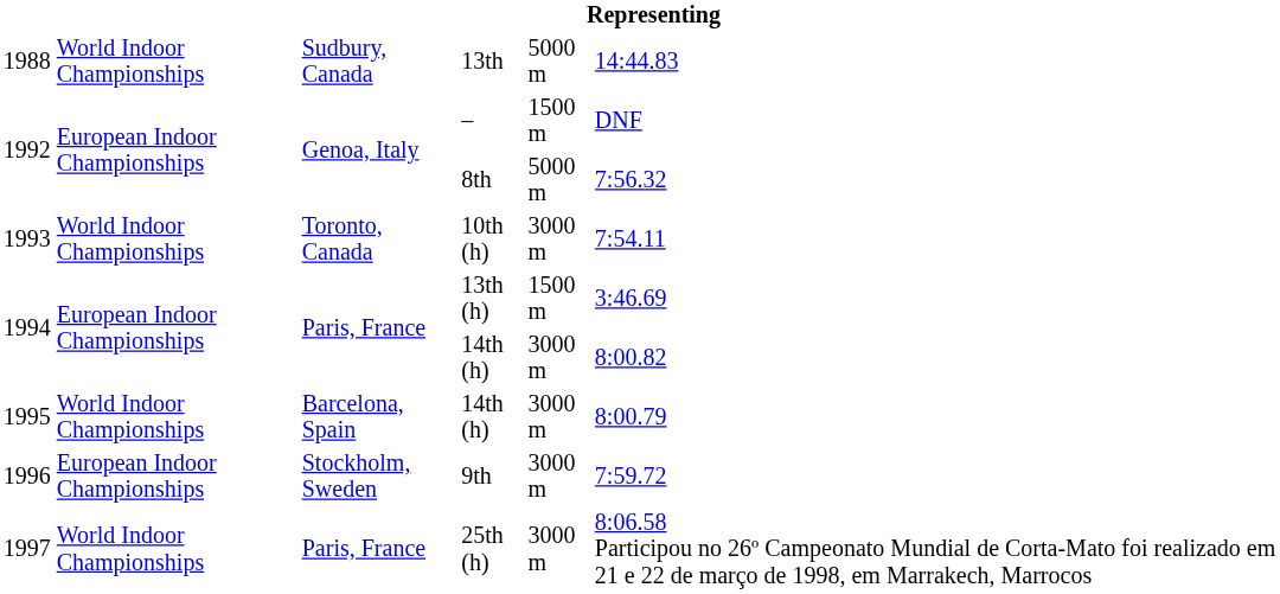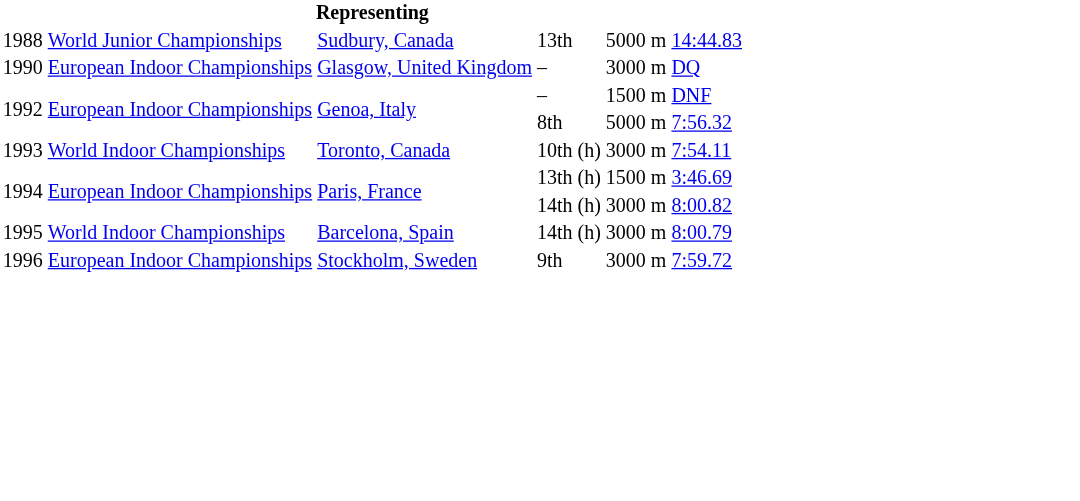1988 | column 2: World Indoor Championships -> World Junior Championships
+ row: 1990 | European Indoor Championships | Glasgow, United Kingdom | – | 3000 m | DQ
- row: 1997 | World Indoor Championships | Paris, France | 25th (h) | 3000 m | 8:06.58 Participou no 26º Campeonato Mundial de Corta-Mato foi realizado em 21 e 22 de março de 1998, em Marrakech, Marrocos
